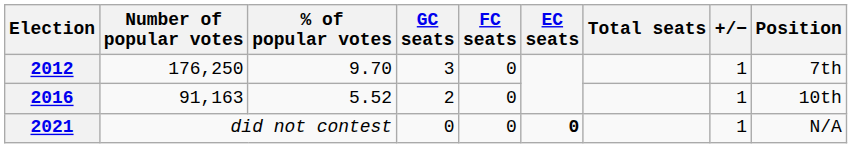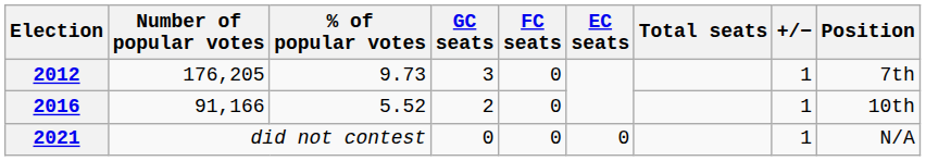2012 | Number of popular votes: 176,250 -> 176,205
2012 | % of popular votes: 9.70 -> 9.73
2016 | Number of popular votes: 91,163 -> 91,166
2021 | EC seats: bold -> normal
